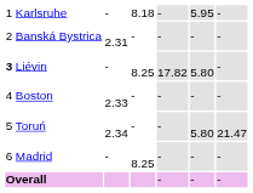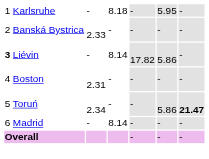Banská Bystrica | column 3: 2.31 -> 2.33
Liévin | column 4: 8.25 -> 8.14
Liévin | column 6: 5.80 -> 5.86
Boston | column 3: 2.33 -> 2.31
Toruń | column 6: 5.80 -> 5.86
Toruń | column 7: normal -> bold
Madrid | column 4: 8.25 -> 8.14
